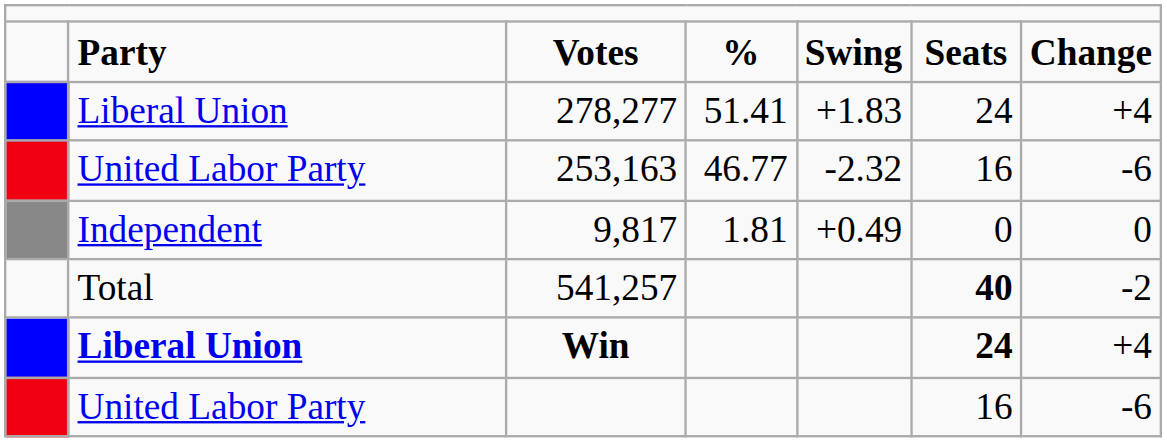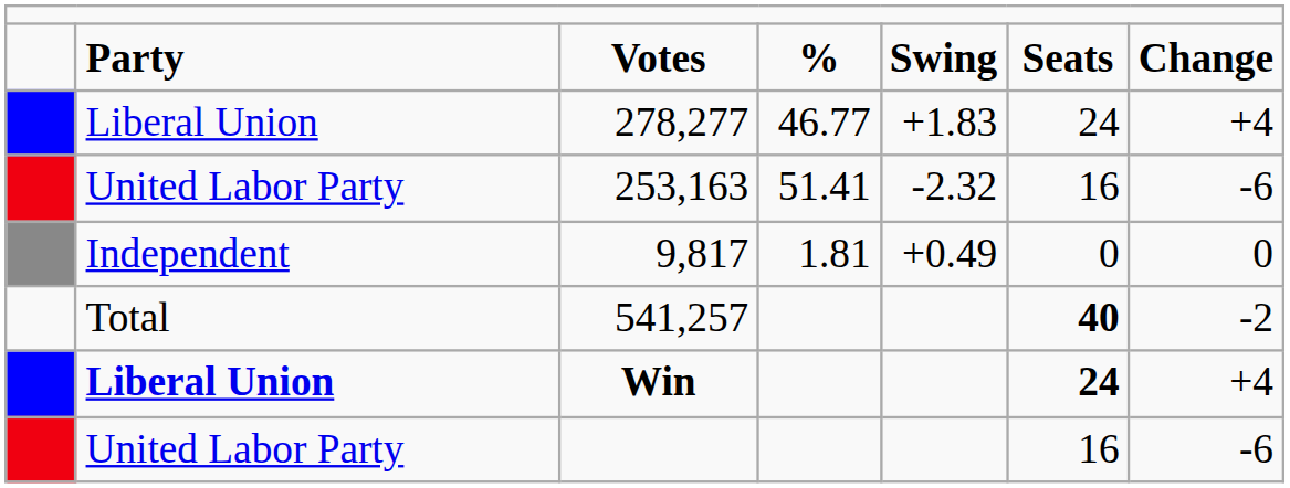278,277 | column 4: 51.41 -> 46.77
253,163 | column 4: 46.77 -> 51.41
